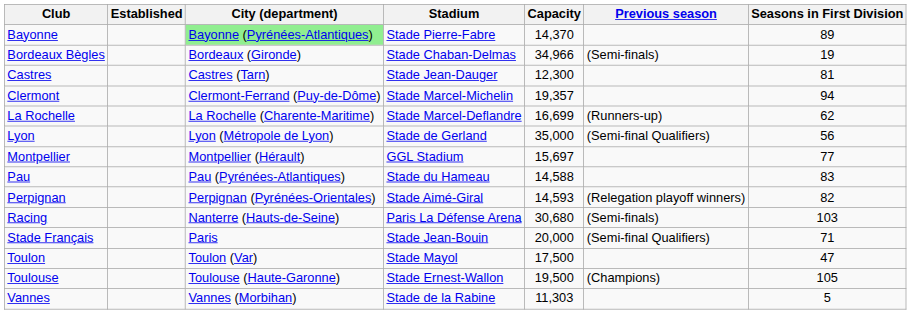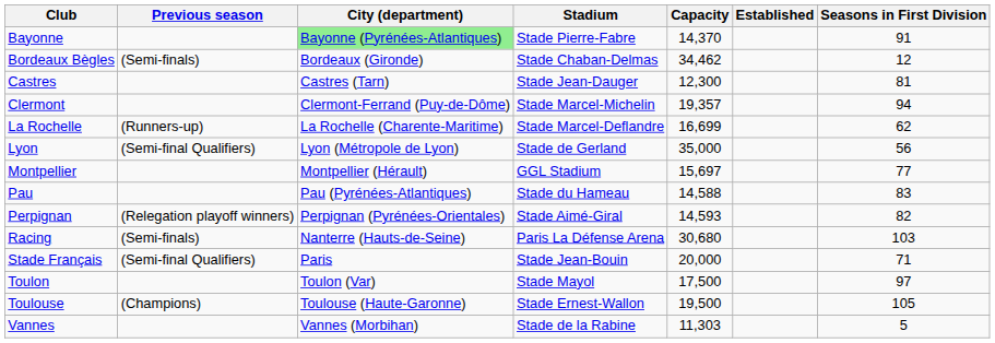columns swapped: Established <-> Previous season
Bayonne | Seasons in First Division: 89 -> 91
Bordeaux Bègles | Capacity: 34,966 -> 34,462
Bordeaux Bègles | Seasons in First Division: 19 -> 12
Toulon | Seasons in First Division: 47 -> 97
